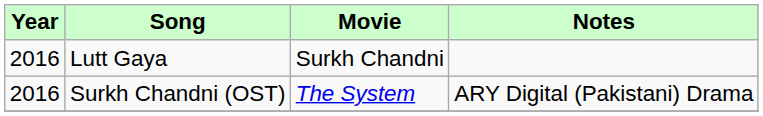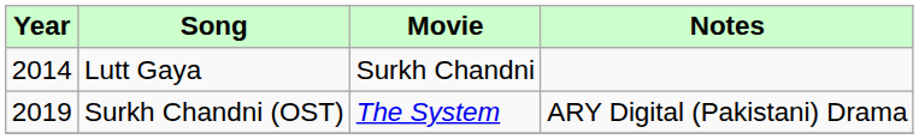Lutt Gaya | Year: 2016 -> 2014
Surkh Chandni (OST) | Year: 2016 -> 2019
